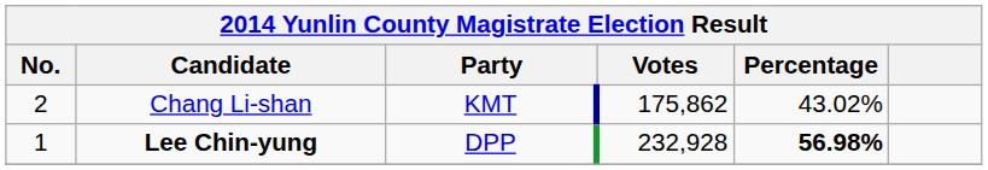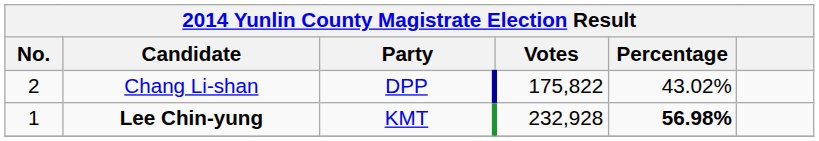Chang Li-shan | Party: KMT -> DPP
Chang Li-shan | Votes: 175,862 -> 175,822
Lee Chin-yung | Party: DPP -> KMT
